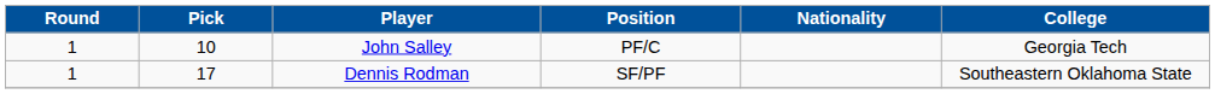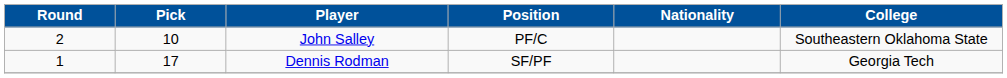John Salley | Round: 1 -> 2
John Salley | College: Georgia Tech -> Southeastern Oklahoma State
Dennis Rodman | College: Southeastern Oklahoma State -> Georgia Tech
